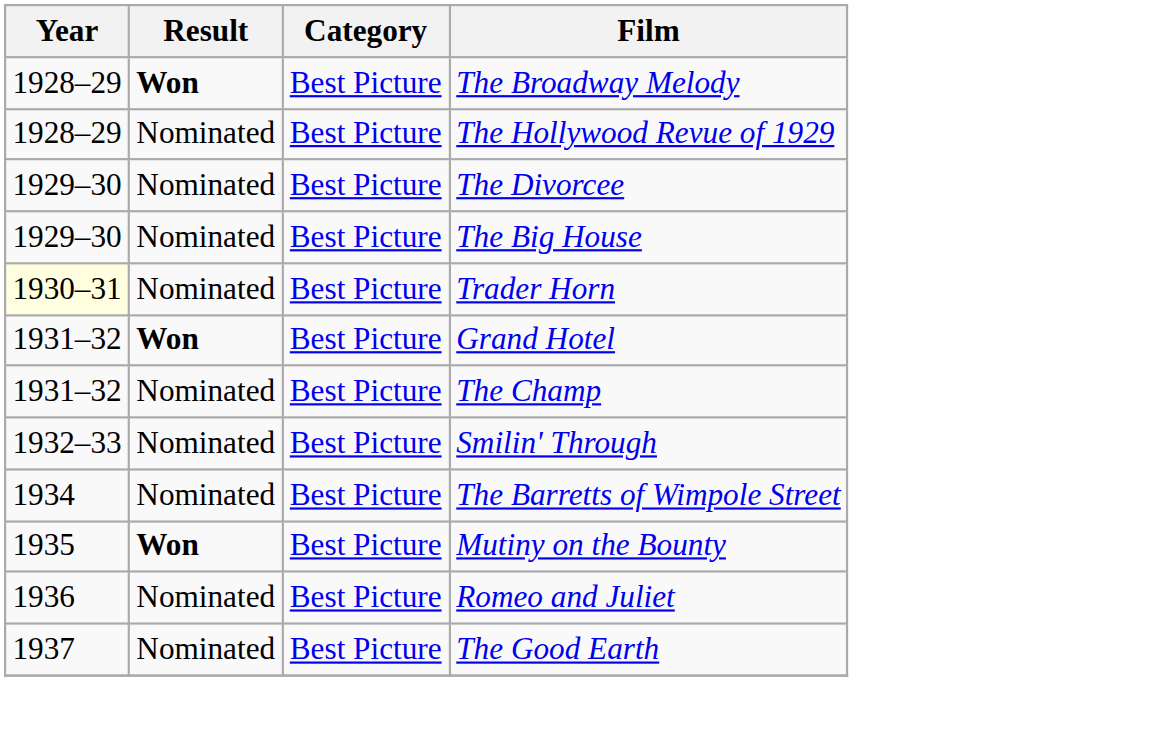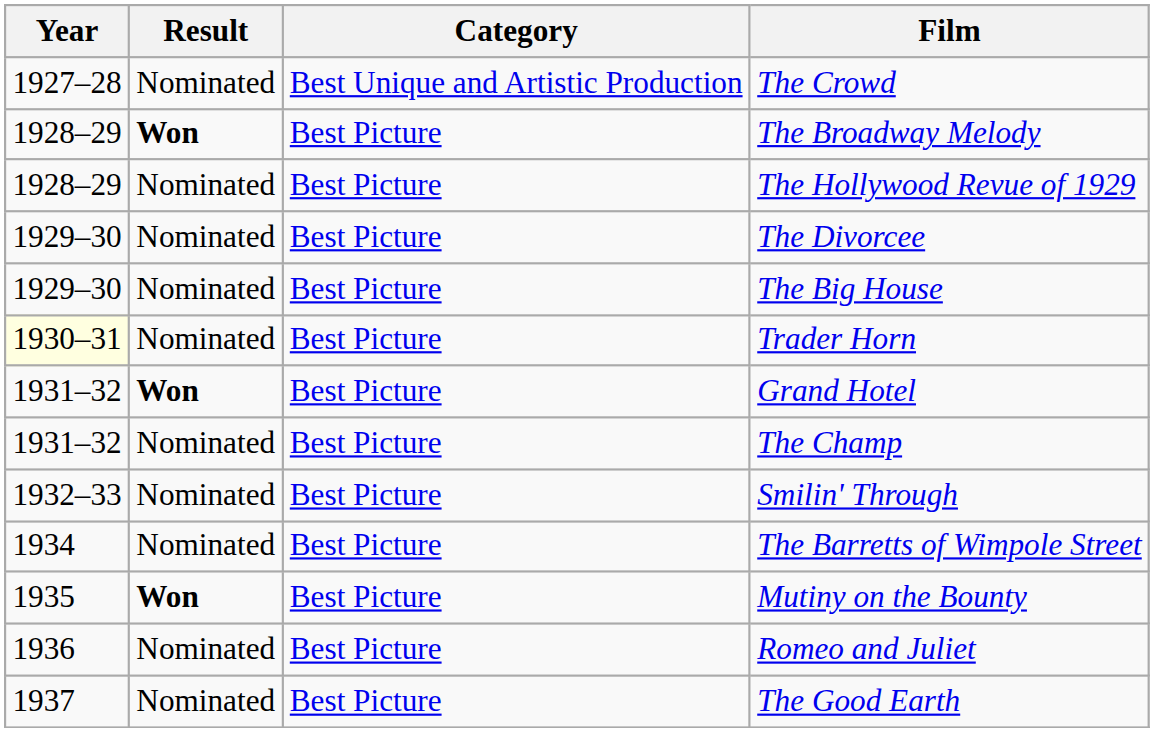+ row: 1927–28 | Nominated | Best Unique and Artistic Production | The Crowd
